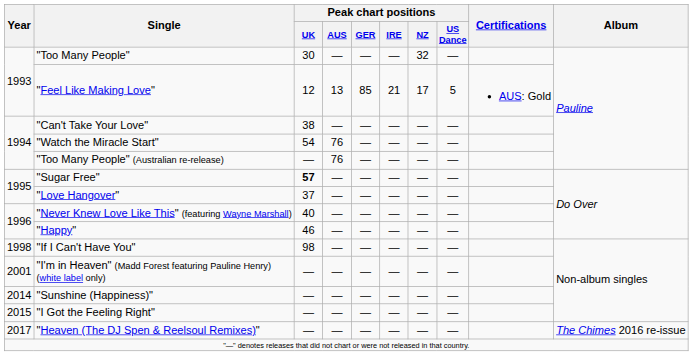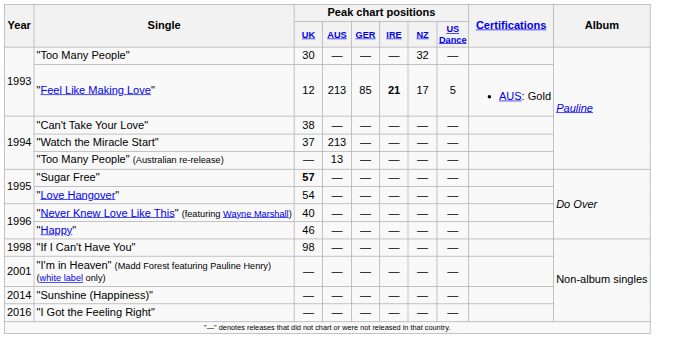"Feel Like Making Love" | Peak chart positions / AUS: 13 -> 213
"Feel Like Making Love" | Peak chart positions / IRE: normal -> bold
"Watch the Miracle Start" | Peak chart positions / UK: 54 -> 37
"Watch the Miracle Start" | Peak chart positions / AUS: 76 -> 213
"Too Many People" (Australian re-release) | Peak chart positions / AUS: 76 -> 13
"Love Hangover" | Peak chart positions / UK: 37 -> 54
"I Got the Feeling Right" | Year: 2015 -> 2016
- row: 2017 | "Heaven (The DJ Spen & Reelsoul Remixes)" | — | — | — | — | — | — | The Chimes 2016 re-issue
